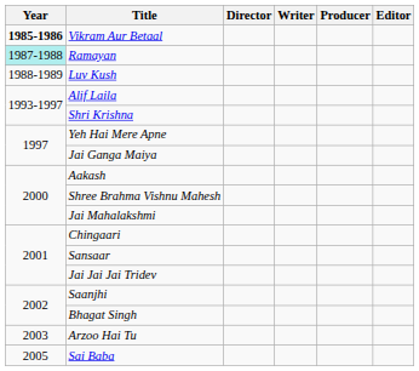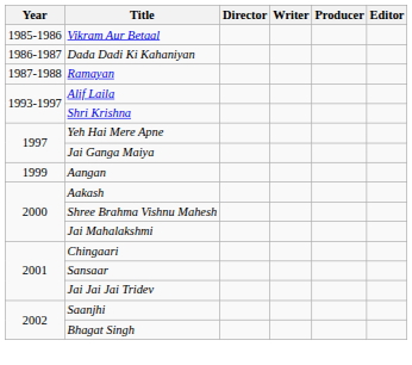Vikram Aur Betaal | Year: bold -> normal
+ row: 1986-1987 | Dada Dadi Ki Kahaniyan
Ramayan | Year: paleturquoise background -> no background
- row: 1988-1989 | Luv Kush
+ row: 1999 | Aangan
- row: 2003 | Arzoo Hai Tu
- row: 2005 | Sai Baba
